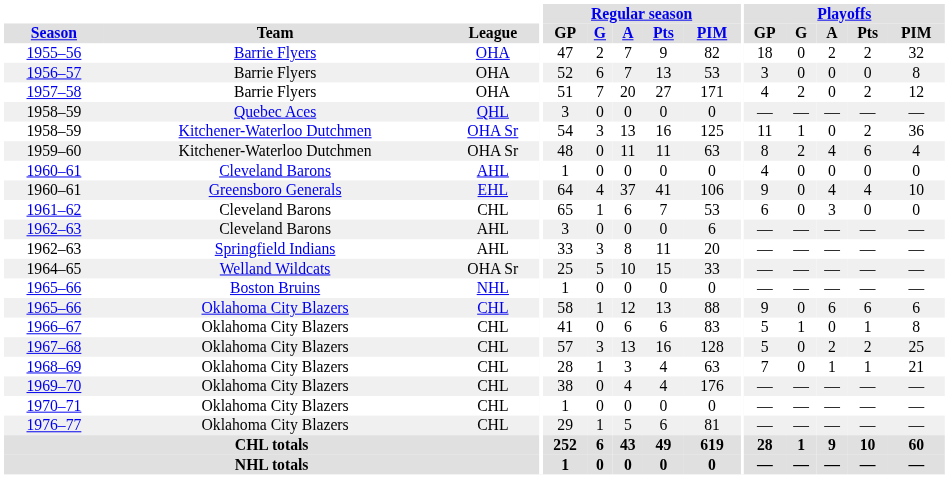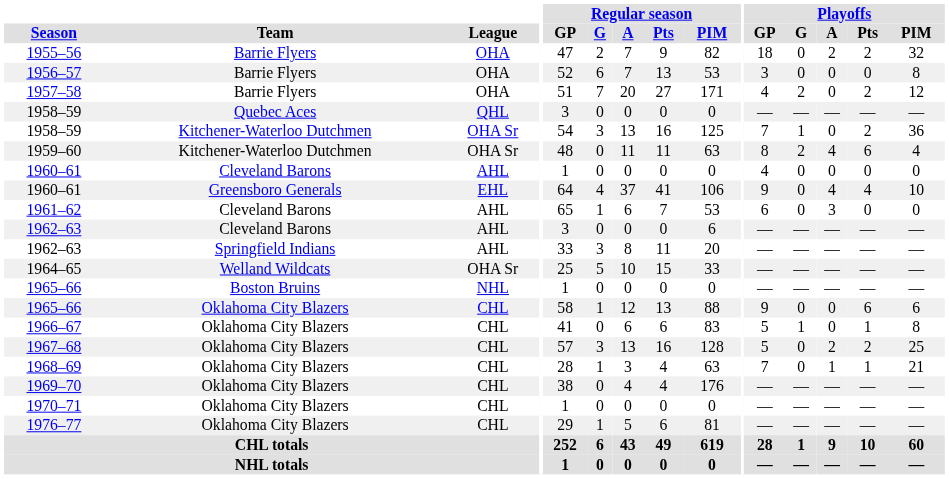1958–59 / Kitchener-Waterloo Dutchmen | Playoffs / GP: 11 -> 7
1961–62 | League: CHL -> AHL
1965–66 / Oklahoma City Blazers | Playoffs / A: 6 -> 0
